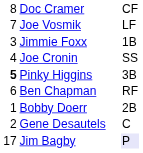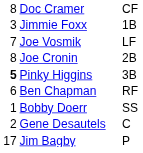rows swapped: Joe Vosmik <-> Jimmie Foxx
Joe Cronin | column 1: 4 -> 8
Joe Cronin | column 3: SS -> 2B
Bobby Doerr | column 3: 2B -> SS
Jim Bagby | column 3: lavender background -> no background
